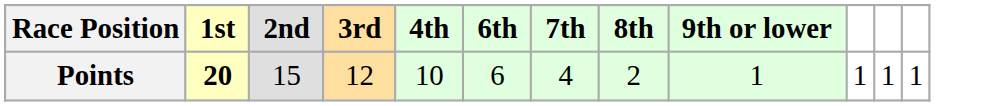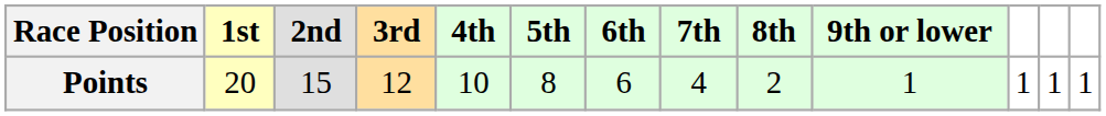+ column: 5th | 8
Points | 1st: bold -> normal
